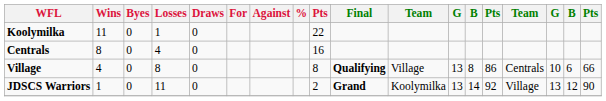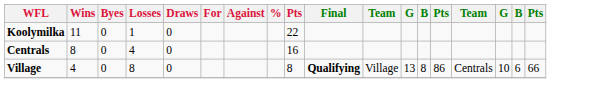- row: JDSCS Warriors | 1 | 0 | 11 | 0 | 2 | Grand | Koolymilka | 13 | 14 | 92 | Village | 13 | 12 | 90
